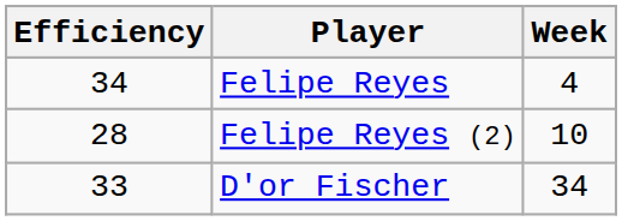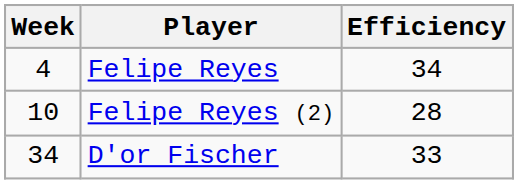columns swapped: Week <-> Efficiency
